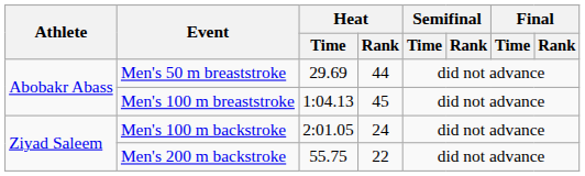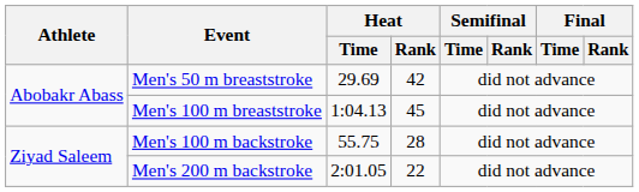Men's 50 m breaststroke | Heat / Rank: 44 -> 42
Men's 100 m backstroke | Heat / Time: 2:01.05 -> 55.75
Men's 100 m backstroke | Heat / Rank: 24 -> 28
Men's 200 m backstroke | Heat / Time: 55.75 -> 2:01.05
